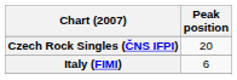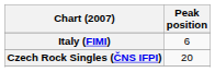rows swapped: Czech Rock Singles (ČNS IFPI) <-> Italy (FIMI)
